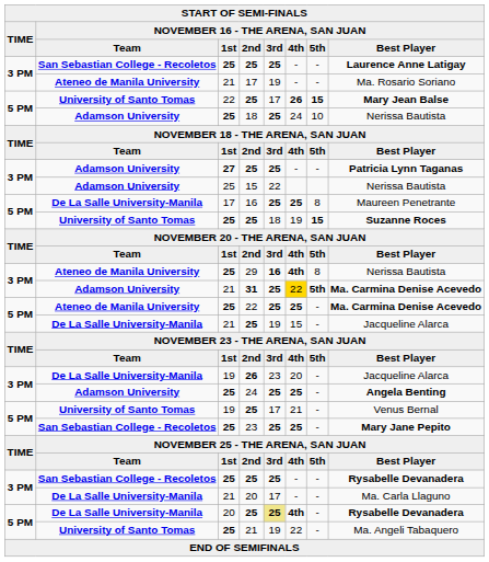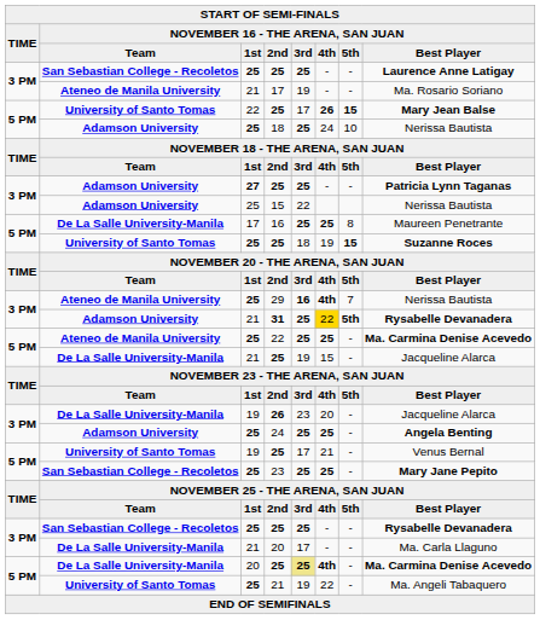29 | column 7: 8 -> 7
31 | column 8: Ma. Carmina Denise Acevedo -> Rysabelle Devanadera
20 / 25 | column 8: Rysabelle Devanadera -> Ma. Carmina Denise Acevedo
